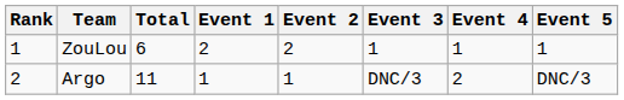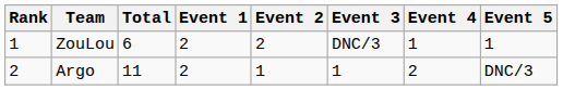ZouLou | Event 3: 1 -> DNC/3
Argo | Event 1: 1 -> 2
Argo | Event 3: DNC/3 -> 1
